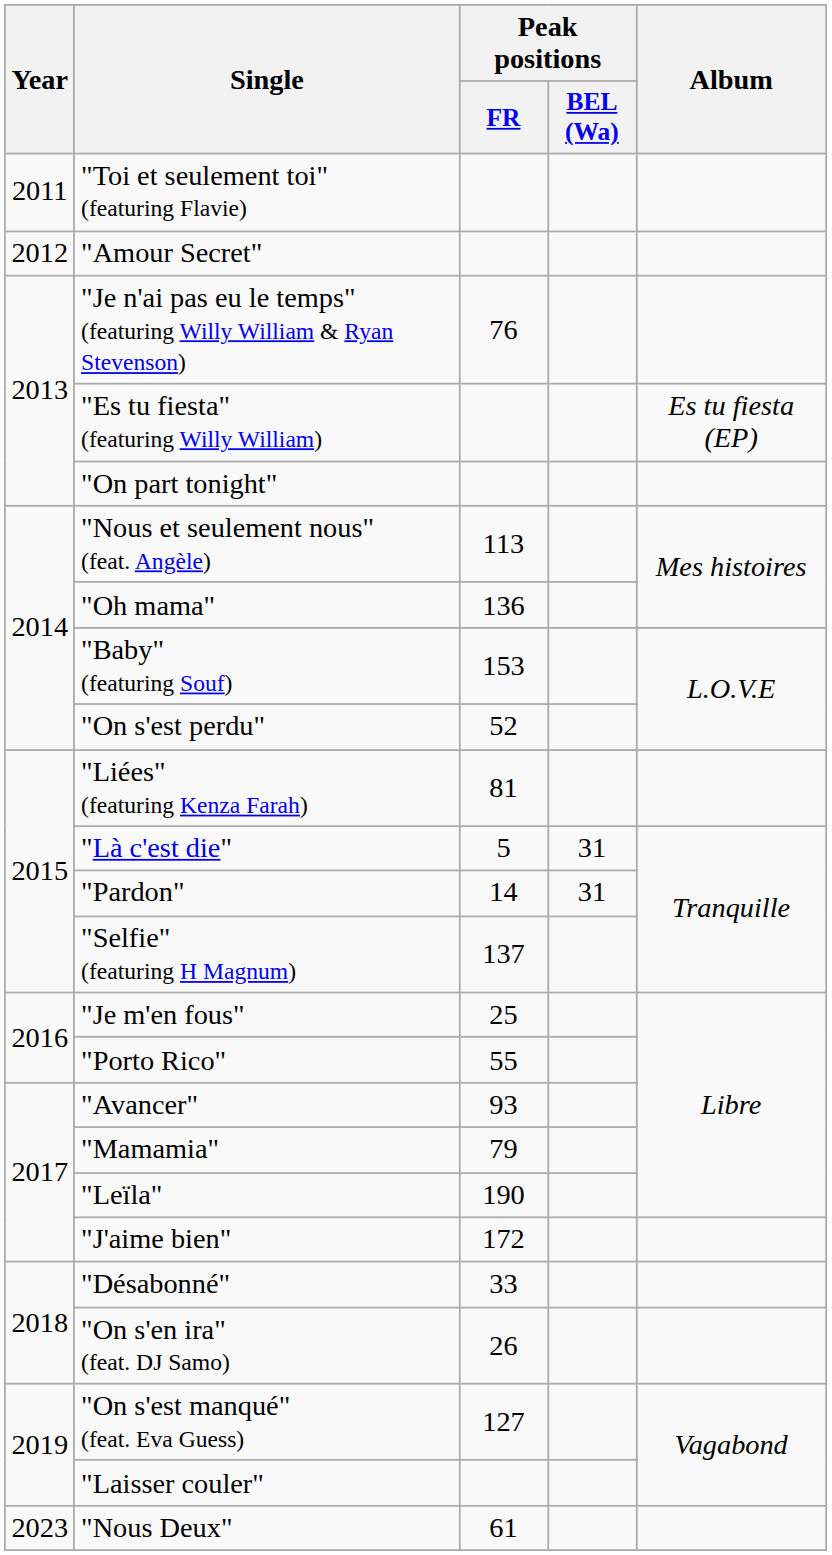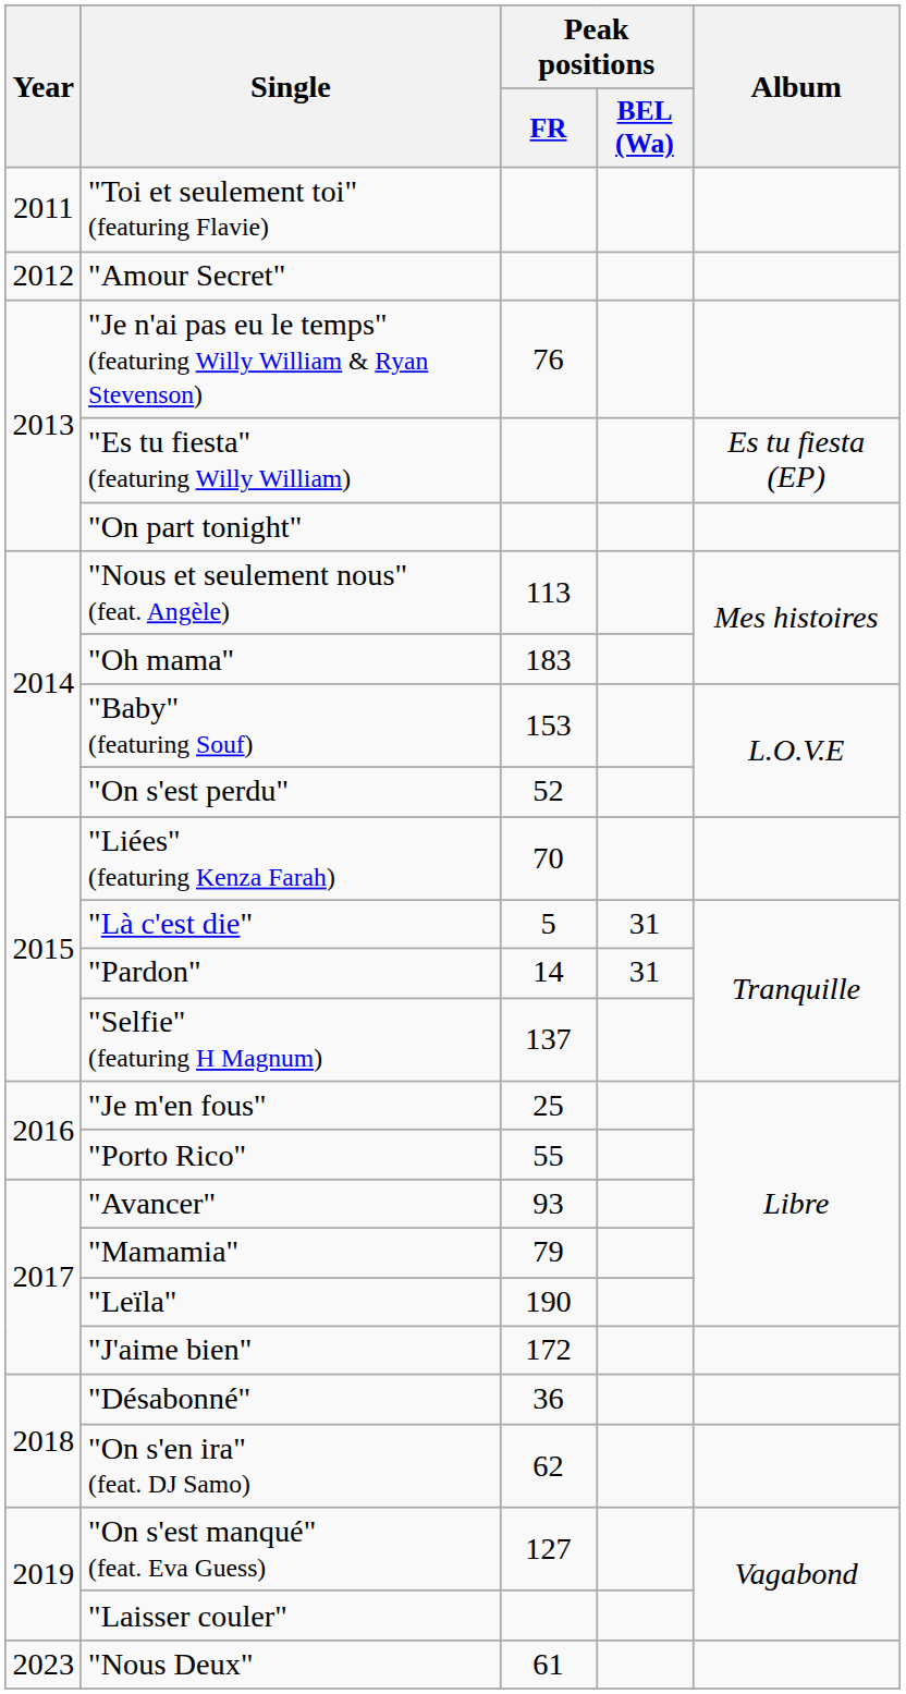"Oh mama" | Peak positions / FR: 136 -> 183
"Liées" (featuring Kenza Farah) | Peak positions / FR: 81 -> 70
"Désabonné" | Peak positions / FR: 33 -> 36
"On s'en ira" (feat. DJ Samo) | Peak positions / FR: 26 -> 62
